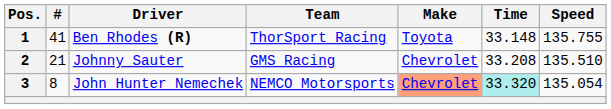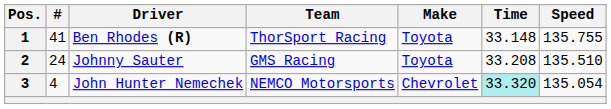2 | #: 21 -> 24
2 | Make: Chevrolet -> Toyota
3 | #: 8 -> 4
3 | Make: lightsalmon background -> no background
